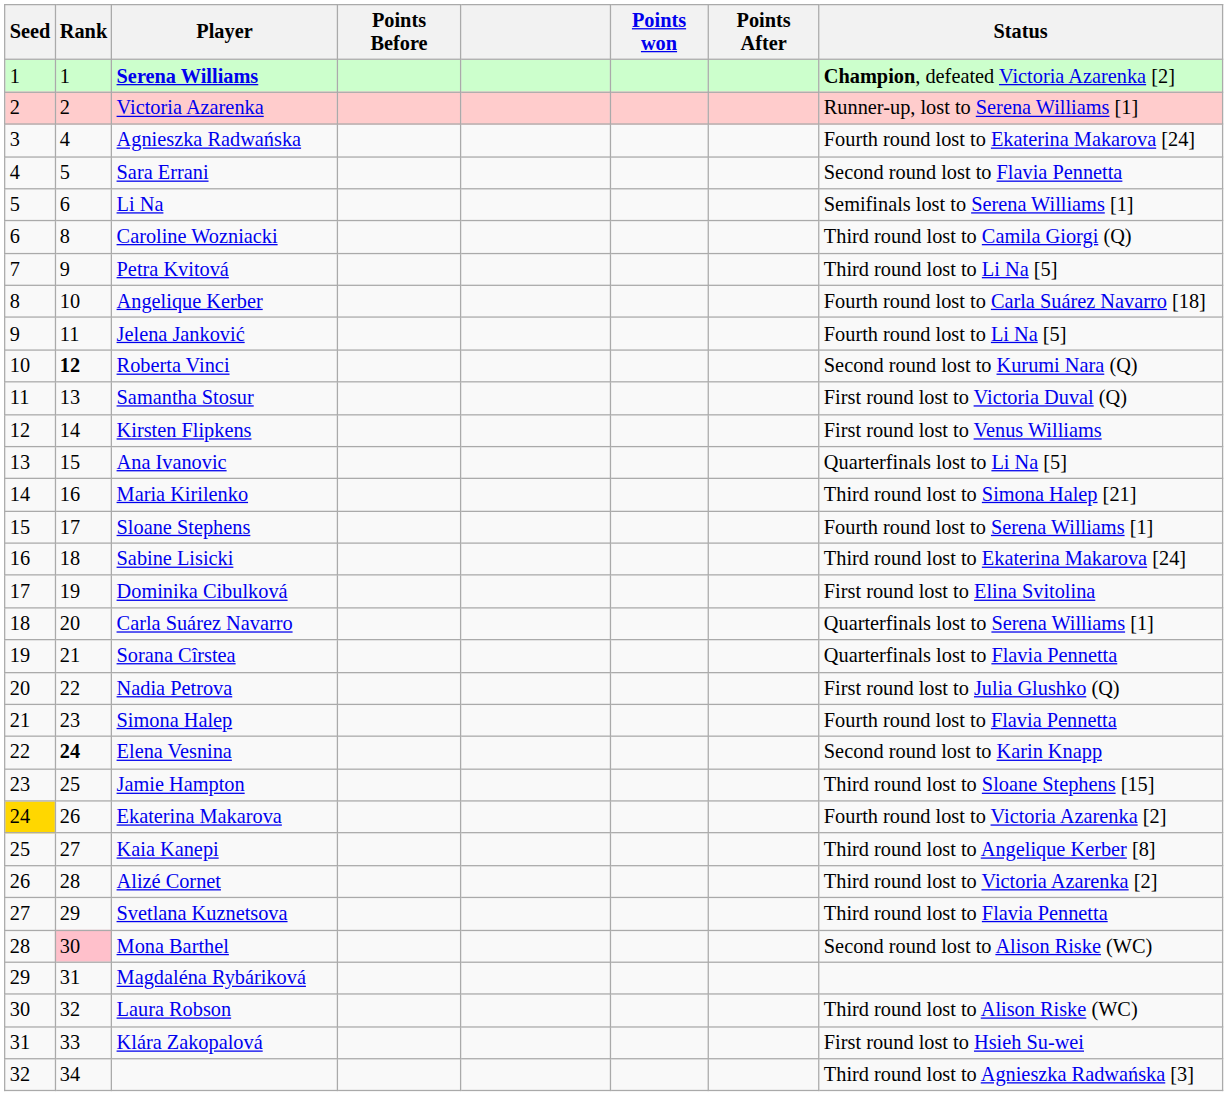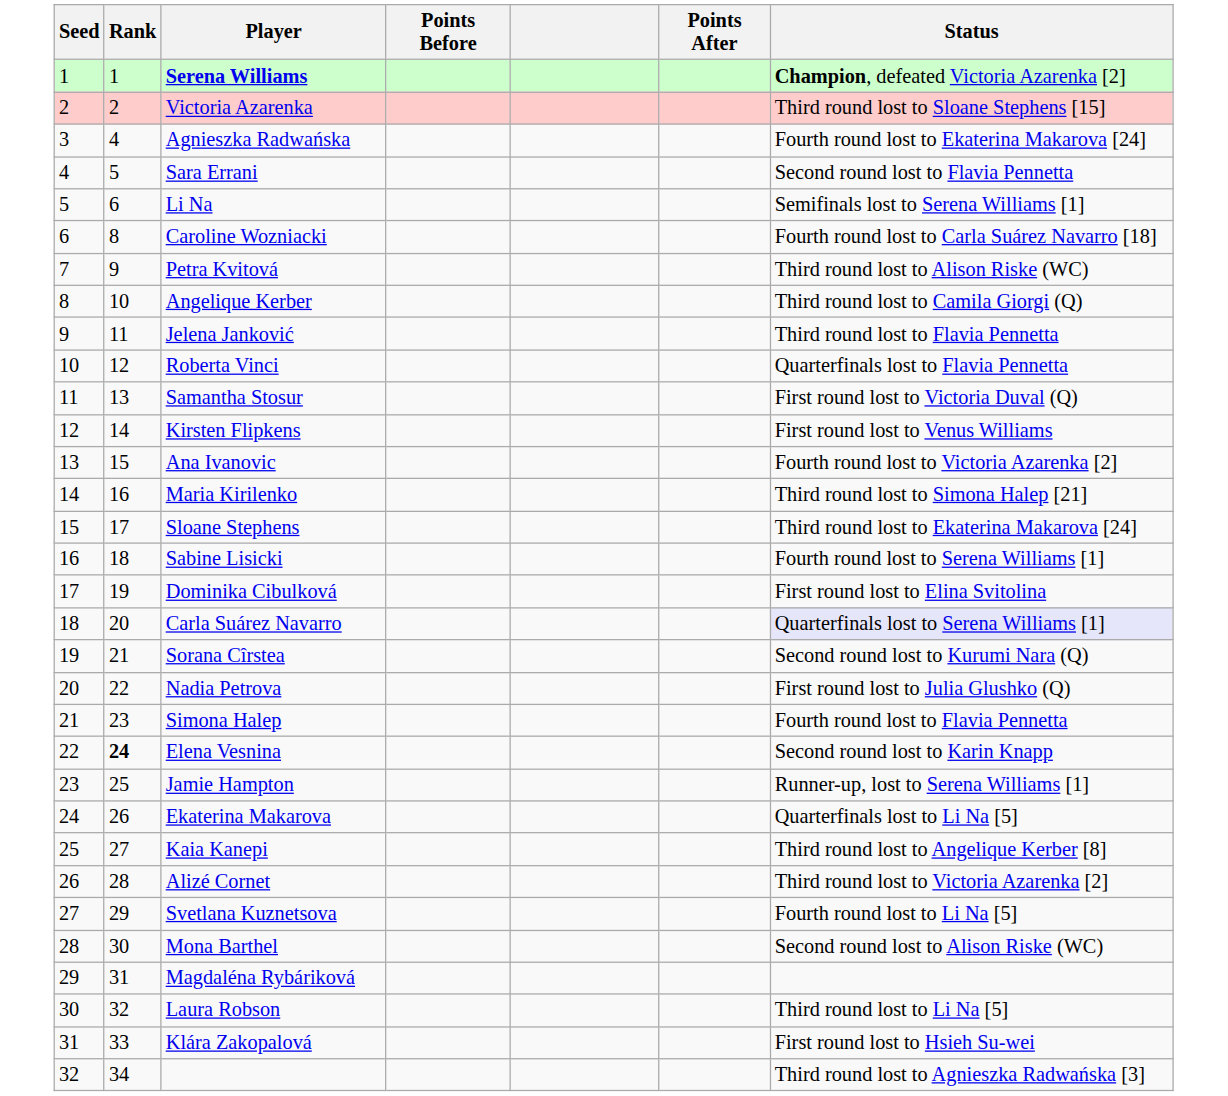- column: Points won
Victoria Azarenka | Status: Runner-up, lost to Serena Williams [1] -> Third round lost to Sloane Stephens [15]
Caroline Wozniacki | Status: Third round lost to Camila Giorgi (Q) -> Fourth round lost to Carla Suárez Navarro [18]
Petra Kvitová | Status: Third round lost to Li Na [5] -> Third round lost to Alison Riske (WC)
Angelique Kerber | Status: Fourth round lost to Carla Suárez Navarro [18] -> Third round lost to Camila Giorgi (Q)
Jelena Janković | Status: Fourth round lost to Li Na [5] -> Third round lost to Flavia Pennetta
Roberta Vinci | Rank: bold -> normal
Roberta Vinci | Status: Second round lost to Kurumi Nara (Q) -> Quarterfinals lost to Flavia Pennetta
Ana Ivanovic | Status: Quarterfinals lost to Li Na [5] -> Fourth round lost to Victoria Azarenka [2]
Sloane Stephens | Status: Fourth round lost to Serena Williams [1] -> Third round lost to Ekaterina Makarova [24]
Sabine Lisicki | Status: Third round lost to Ekaterina Makarova [24] -> Fourth round lost to Serena Williams [1]
Carla Suárez Navarro | Status: no background -> lavender background
Sorana Cîrstea | Status: Quarterfinals lost to Flavia Pennetta -> Second round lost to Kurumi Nara (Q)
Jamie Hampton | Status: Third round lost to Sloane Stephens [15] -> Runner-up, lost to Serena Williams [1]
Ekaterina Makarova | Seed: gold background -> no background
Ekaterina Makarova | Status: Fourth round lost to Victoria Azarenka [2] -> Quarterfinals lost to Li Na [5]
Svetlana Kuznetsova | Status: Third round lost to Flavia Pennetta -> Fourth round lost to Li Na [5]
Mona Barthel | Rank: pink background -> no background
Laura Robson | Status: Third round lost to Alison Riske (WC) -> Third round lost to Li Na [5]
